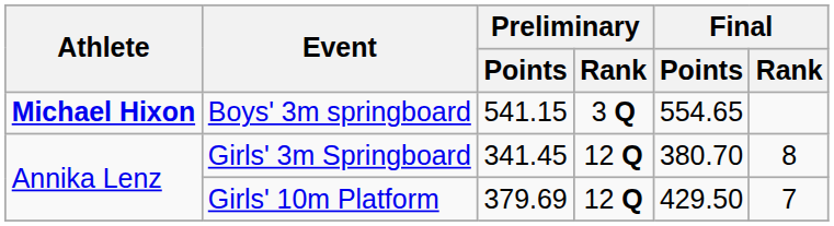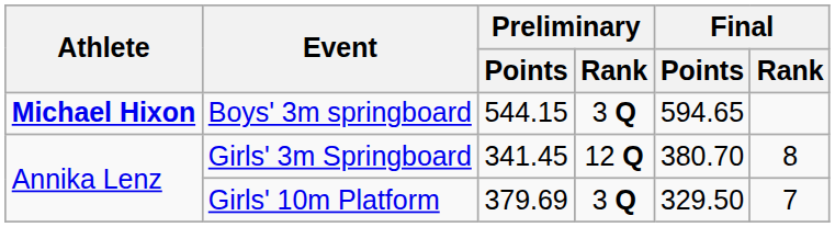Boys' 3m springboard | Preliminary / Points: 541.15 -> 544.15
Boys' 3m springboard | Final / Points: 554.65 -> 594.65
Girls' 10m Platform | Preliminary / Rank: 12 Q -> 3 Q
Girls' 10m Platform | Final / Points: 429.50 -> 329.50
